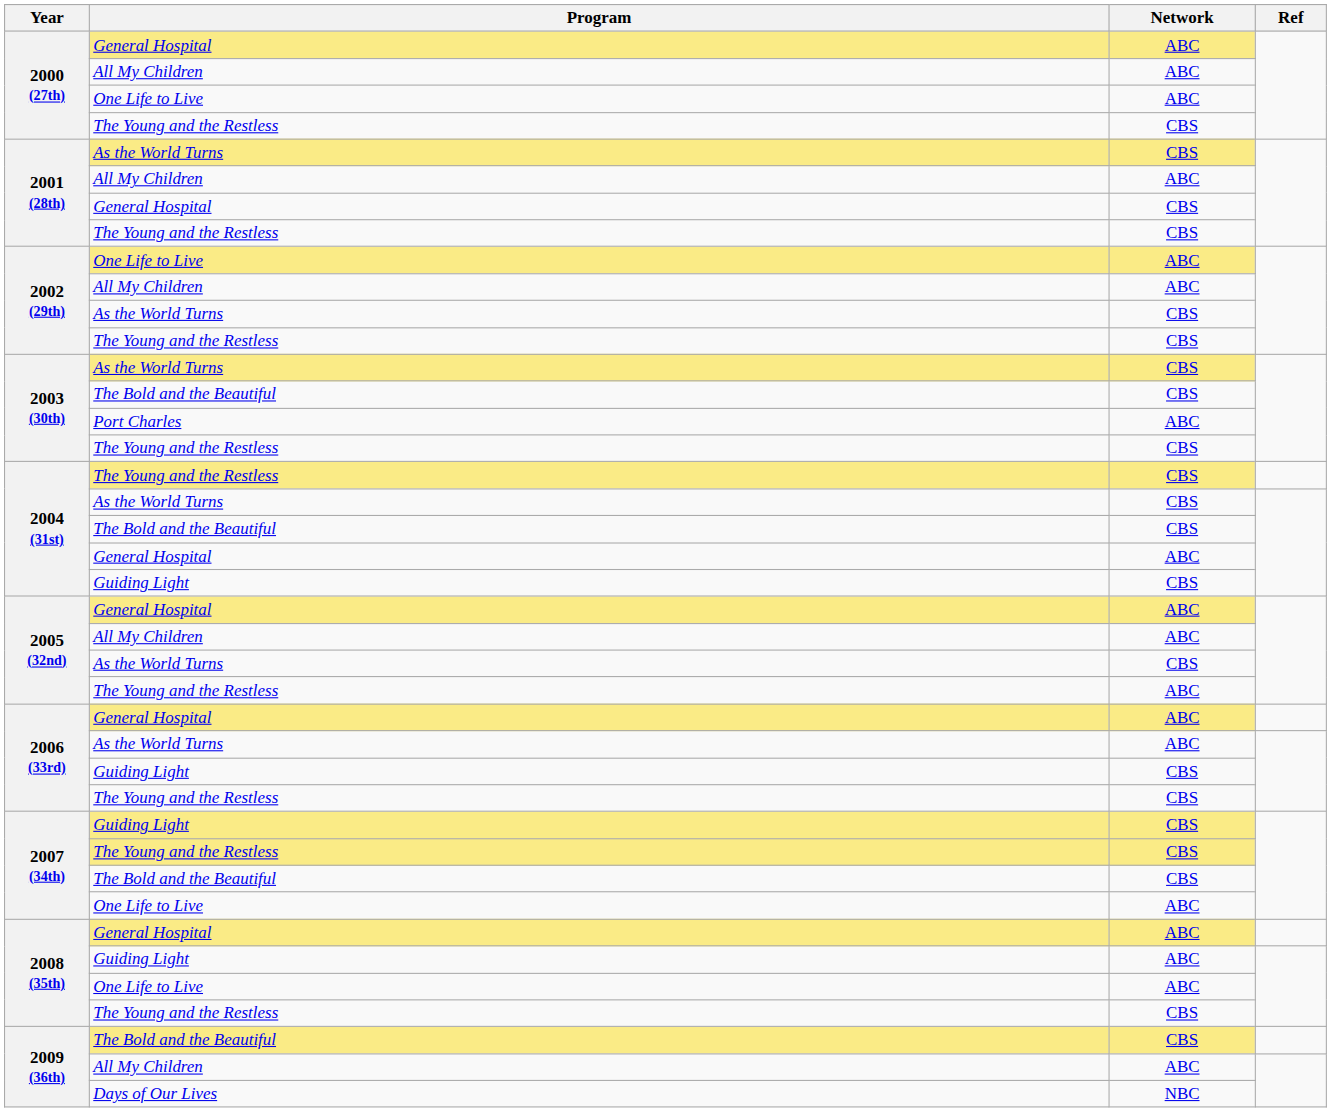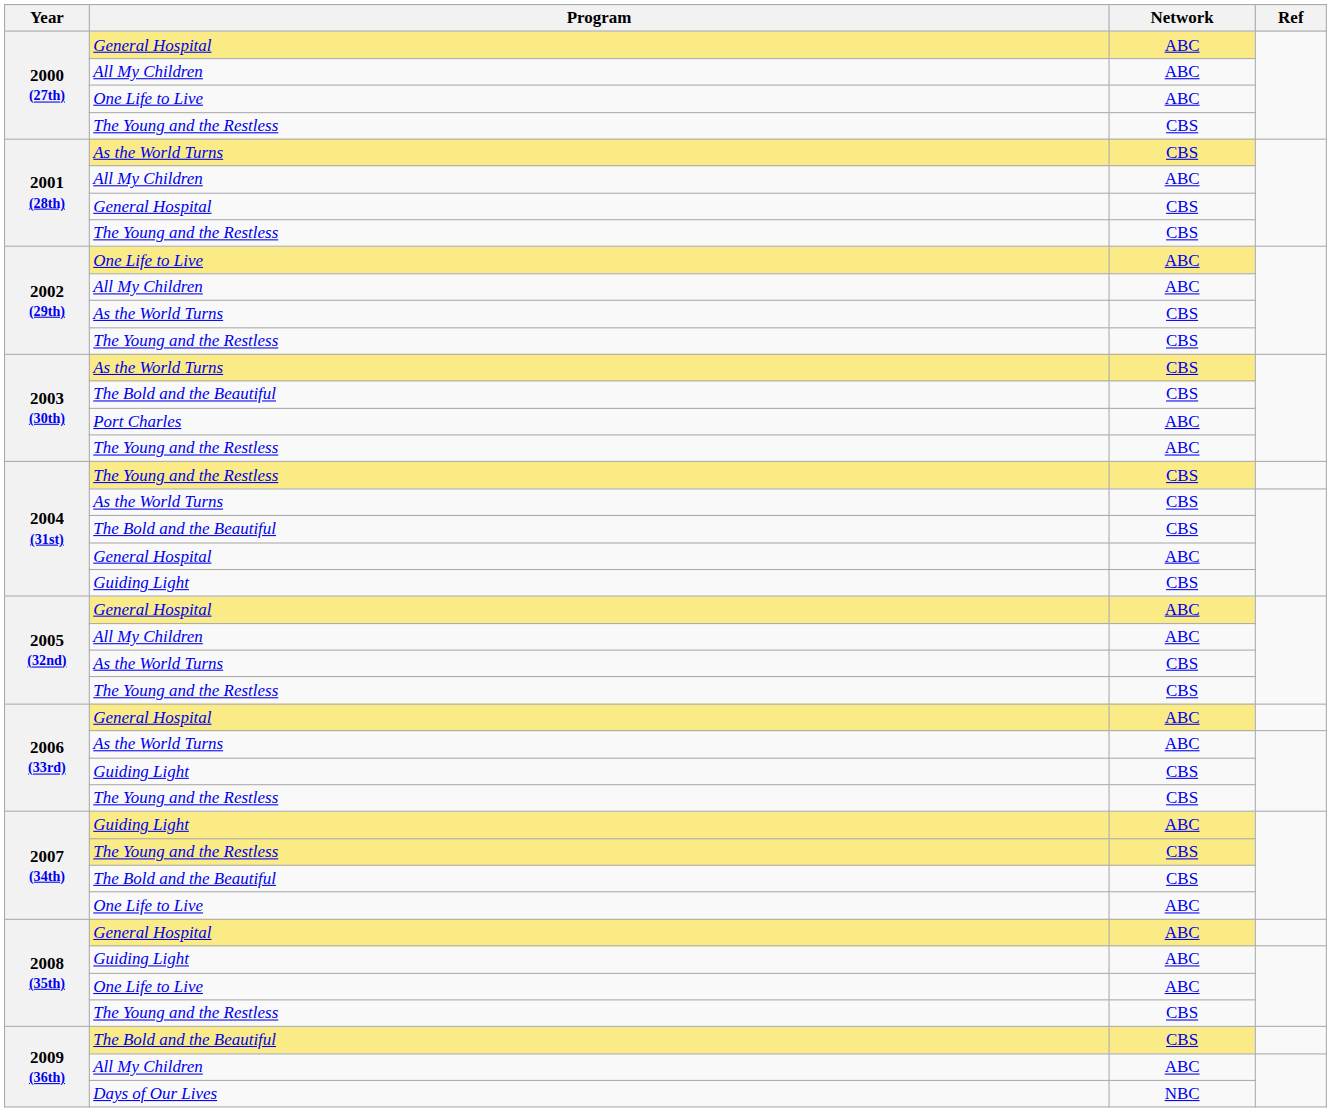2003 (30th) / The Young and the Restless | Network: CBS -> ABC
2005 (32nd) / The Young and the Restless | Network: ABC -> CBS
2007 (34th) / Guiding Light | Network: CBS -> ABC
